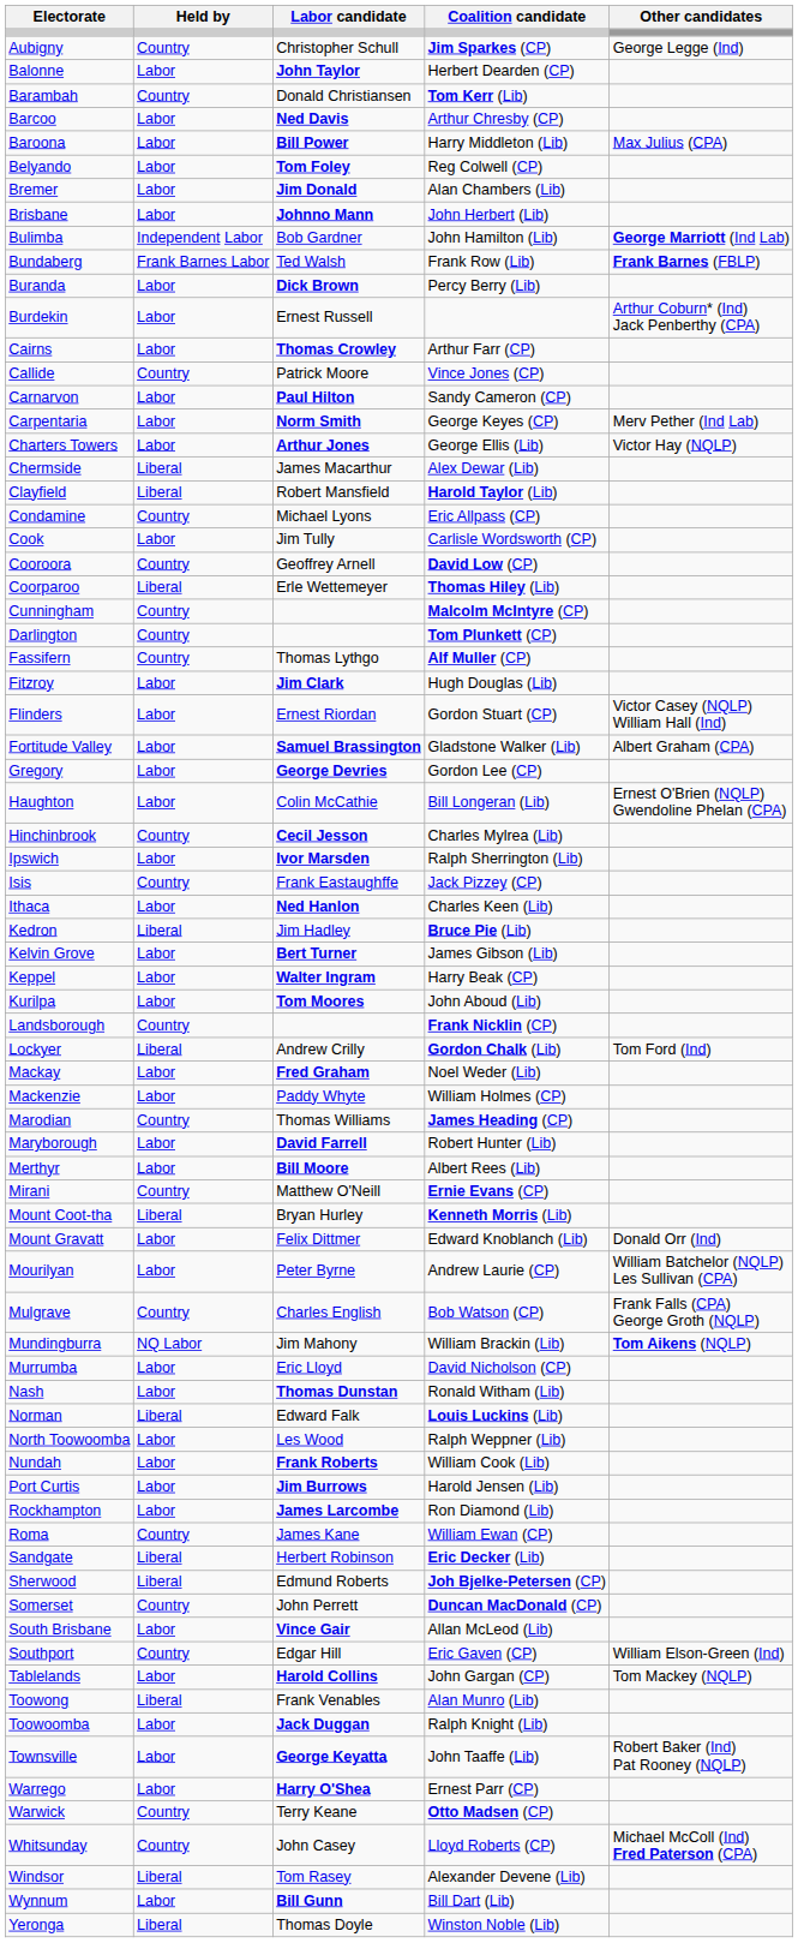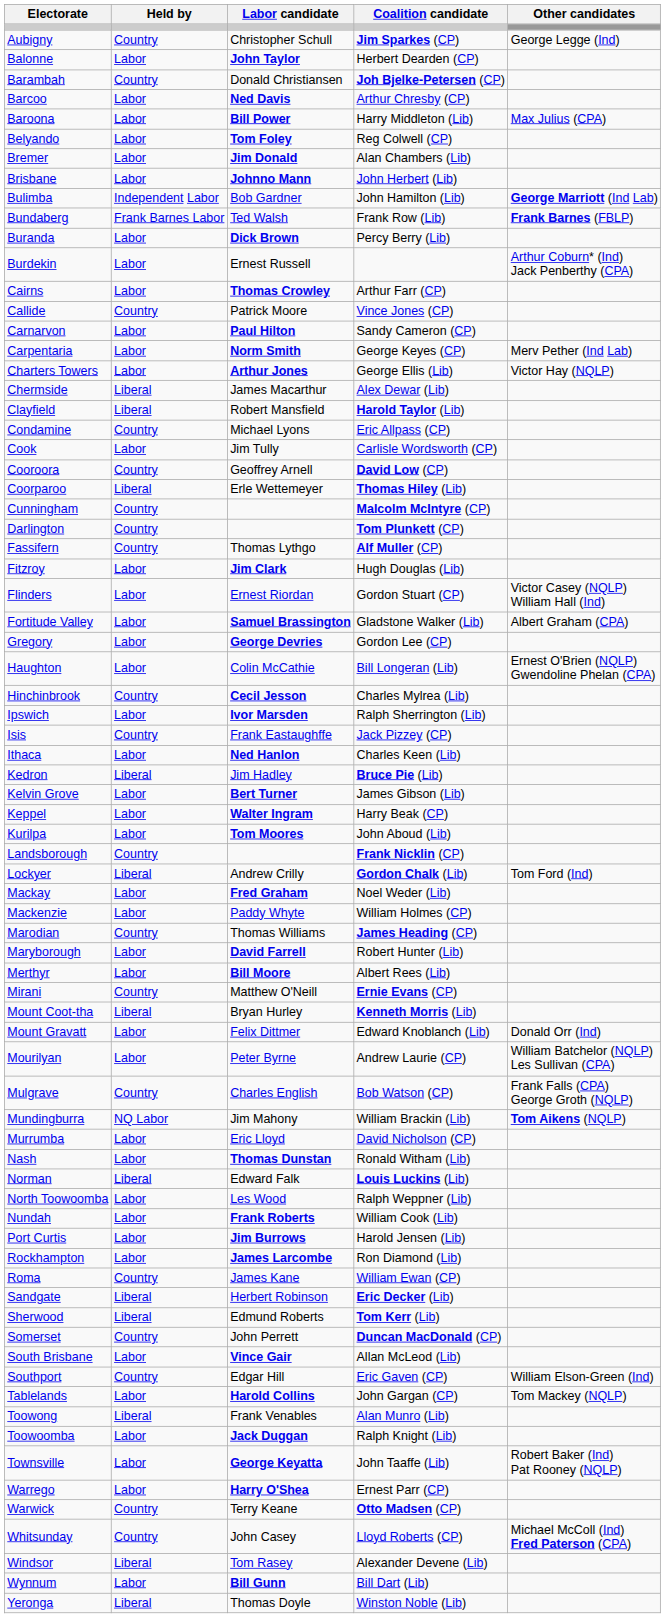Barambah | Coalition candidate: Tom Kerr (Lib) -> Joh Bjelke-Petersen (CP)
Sherwood | Coalition candidate: Joh Bjelke-Petersen (CP) -> Tom Kerr (Lib)
